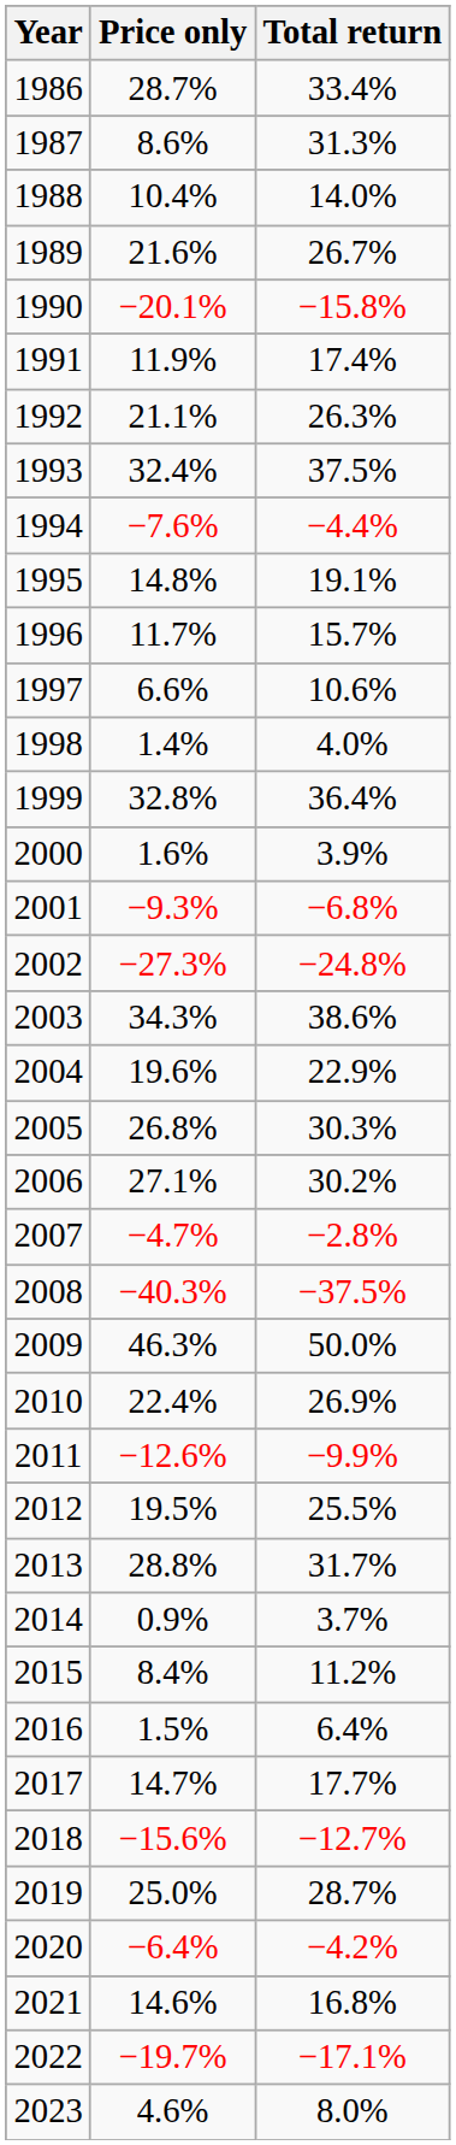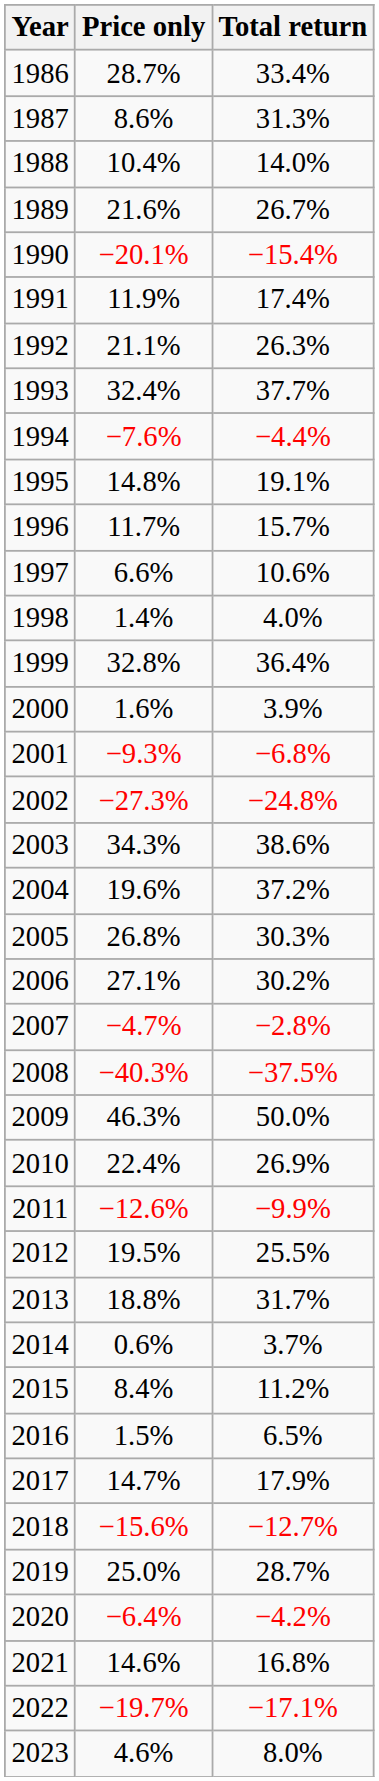1990 | Total return: −15.8% -> −15.4%
1993 | Total return: 37.5% -> 37.7%
2004 | Total return: 22.9% -> 37.2%
2013 | Price only: 28.8% -> 18.8%
2014 | Price only: 0.9% -> 0.6%
2016 | Total return: 6.4% -> 6.5%
2017 | Total return: 17.7% -> 17.9%
